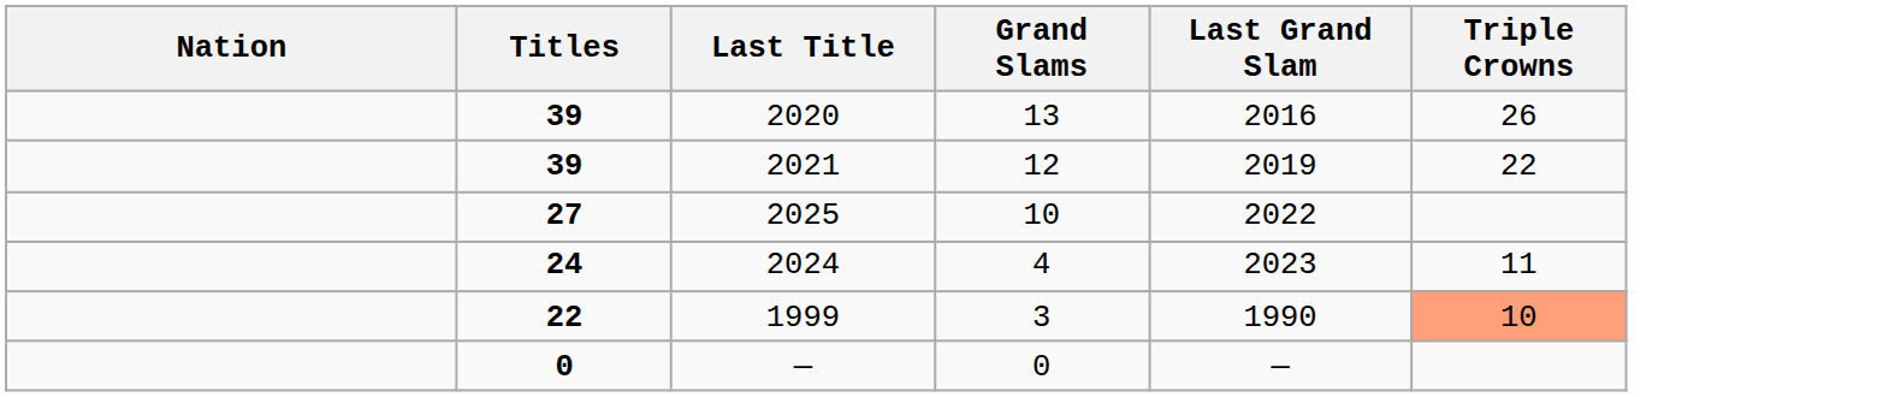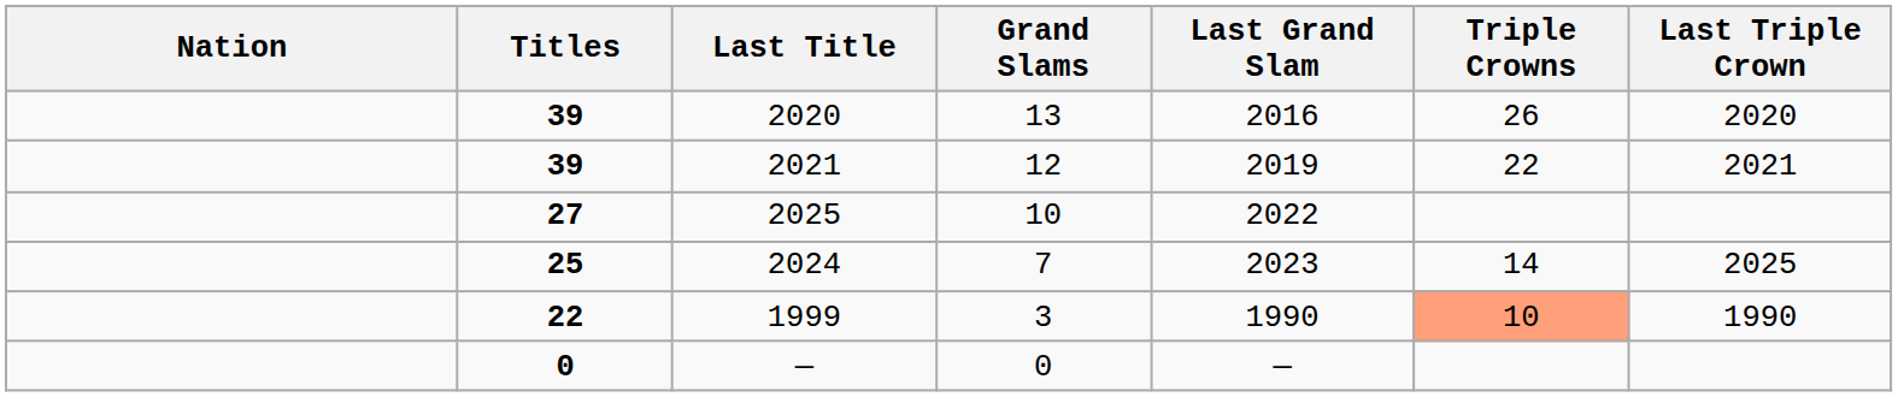+ column: Last Triple Crown | 2020 | 2021 | 2025 | 1990
2024 | Titles: 24 -> 25
2024 | Grand Slams: 4 -> 7
2024 | Triple Crowns: 11 -> 14
